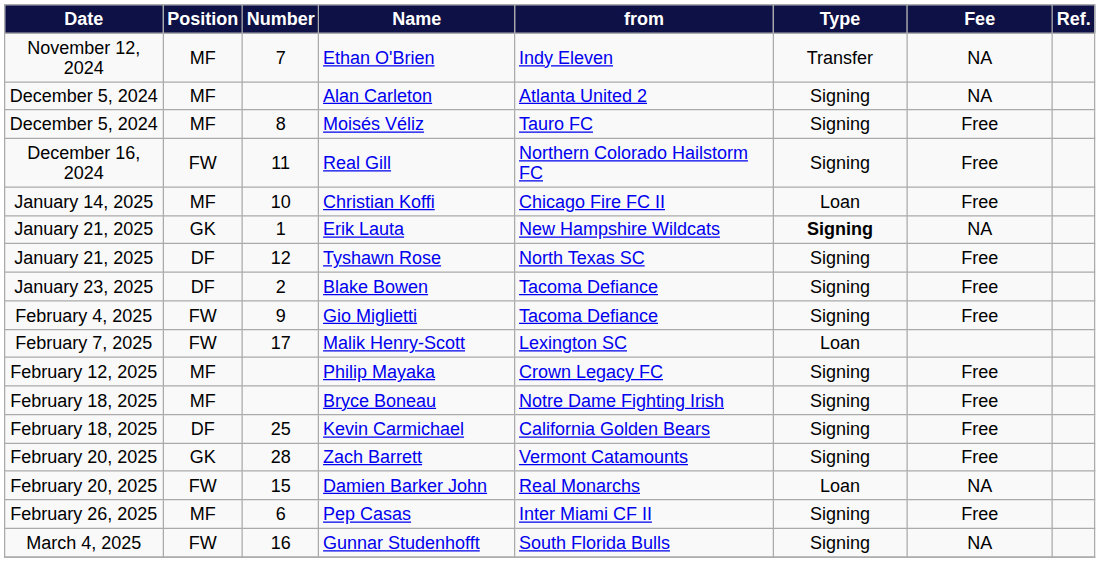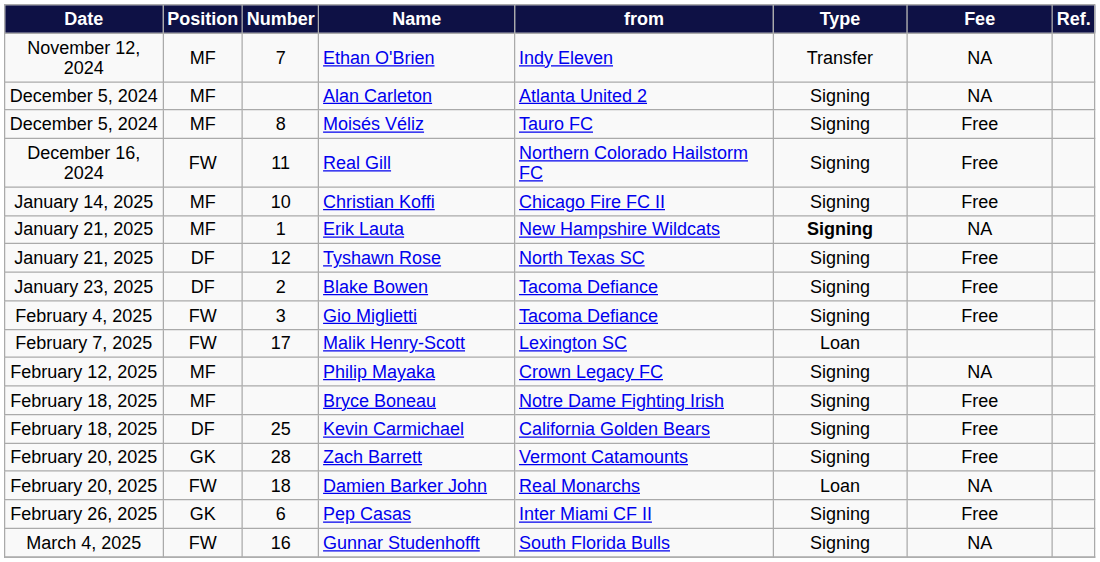Christian Koffi | Type: Loan -> Signing
Erik Lauta | Position: GK -> MF
Gio Miglietti | Number: 9 -> 3
Philip Mayaka | Fee: Free -> NA
Damien Barker John | Number: 15 -> 18
Pep Casas | Position: MF -> GK
